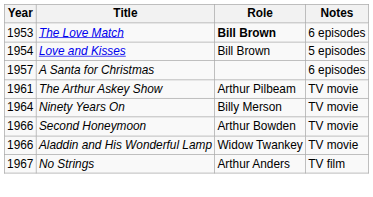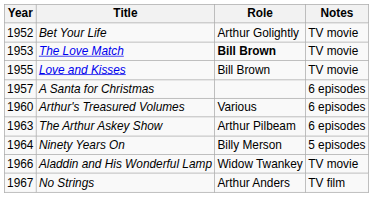+ row: 1952 | Bet Your Life | Arthur Golightly | TV movie
The Love Match | Notes: 6 episodes -> TV movie
Love and Kisses | Year: 1954 -> 1955
Love and Kisses | Notes: 5 episodes -> TV movie
+ row: 1960 | Arthur's Treasured Volumes | Various | 6 episodes
The Arthur Askey Show | Year: 1961 -> 1963
The Arthur Askey Show | Notes: TV movie -> 6 episodes
Ninety Years On | Notes: TV movie -> 5 episodes
- row: 1966 | Second Honeymoon | Arthur Bowden | TV movie
